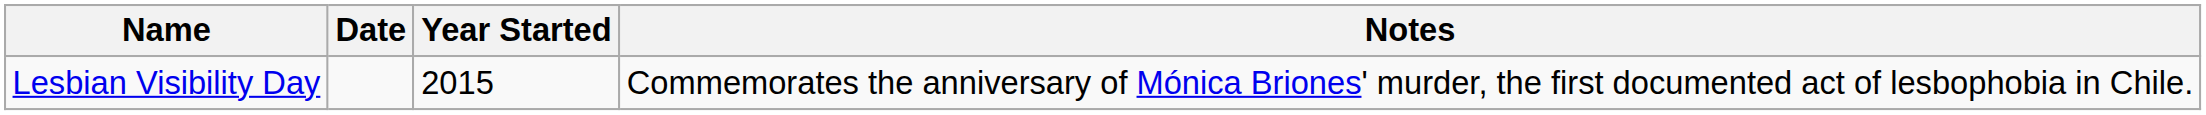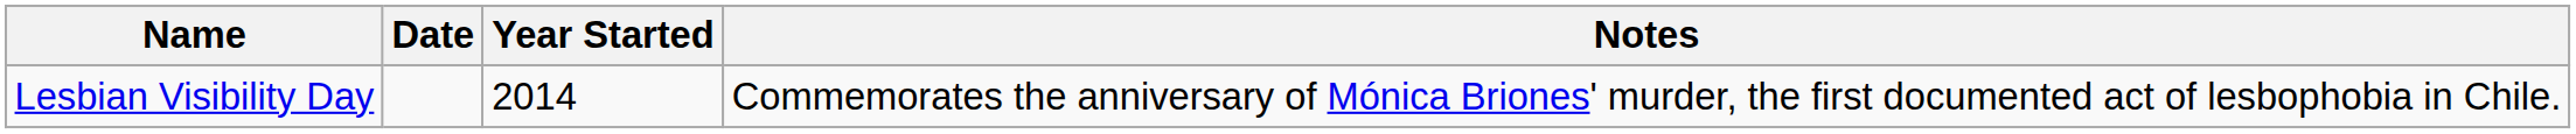Lesbian Visibility Day | Year Started: 2015 -> 2014
